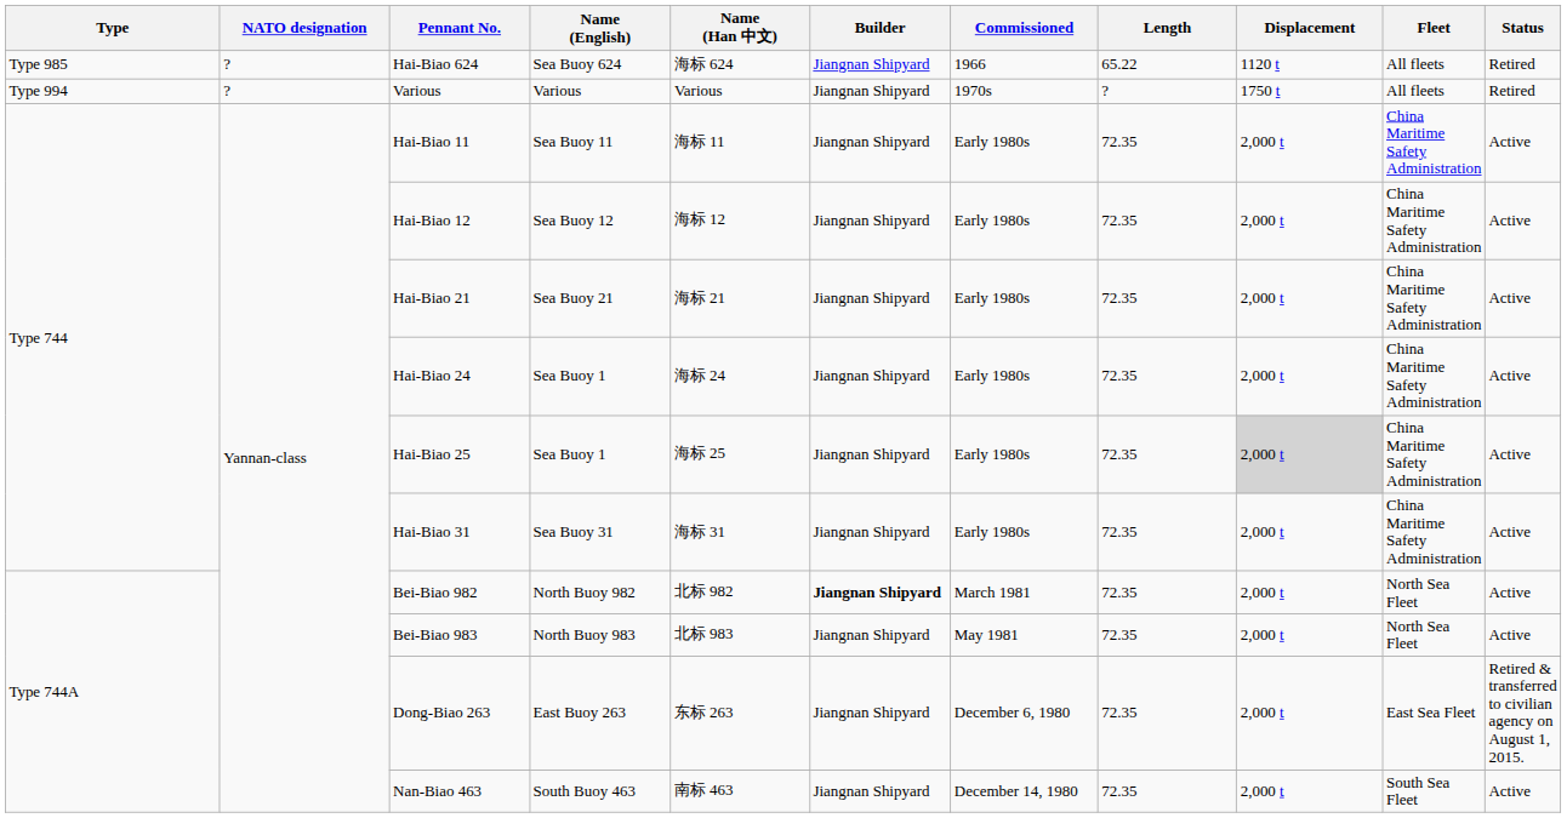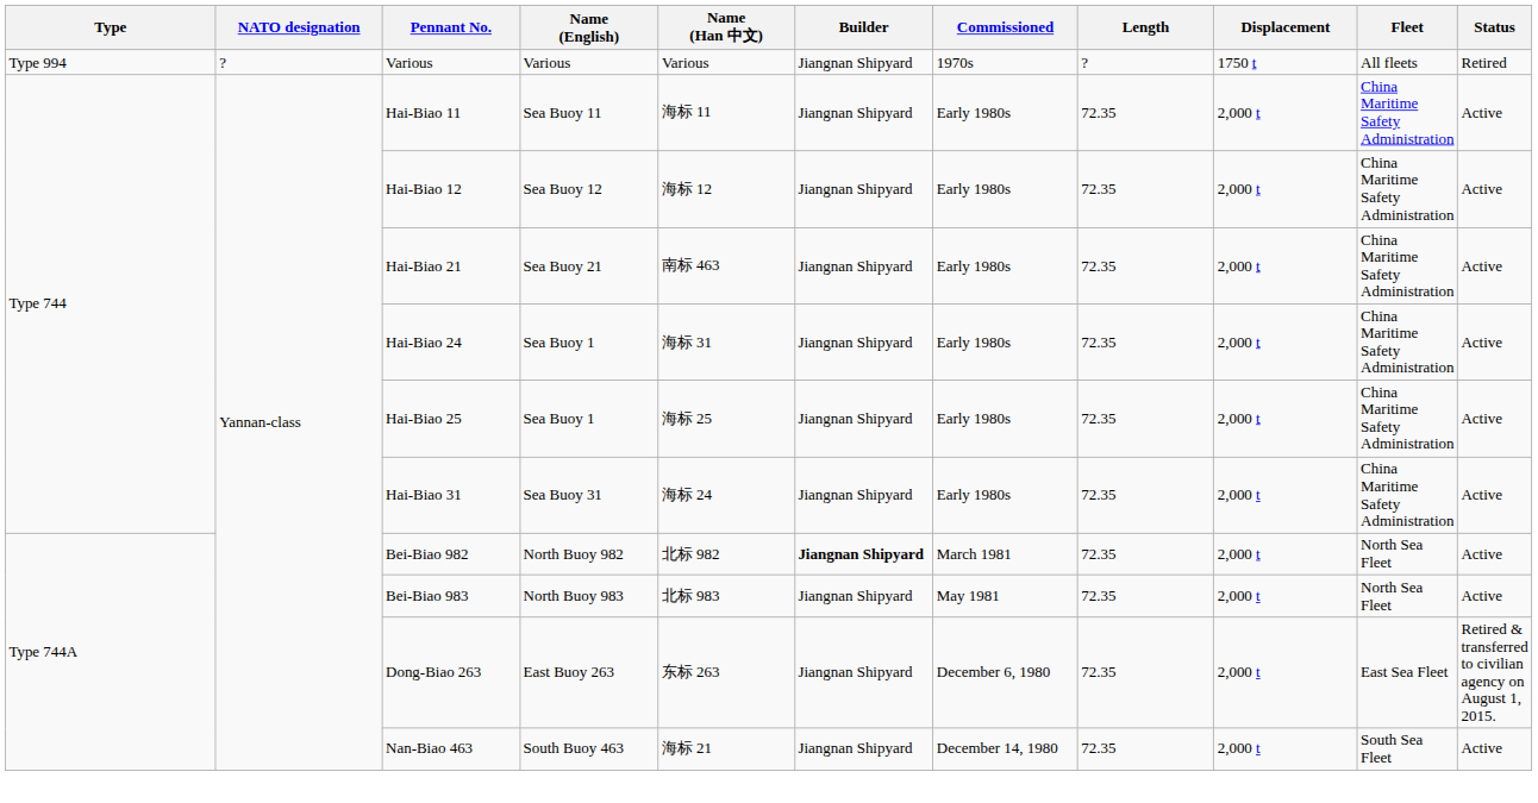- row: Type 985 | ? | Hai-Biao 624 | Sea Buoy 624 | 海标 624 | Jiangnan Shipyard | 1966 | 65.22 | 1120 t | All fleets | Retired
Hai-Biao 21 | Name (Han 中文): 海标 21 -> 南标 463
Hai-Biao 24 | Name (Han 中文): 海标 24 -> 海标 31
Hai-Biao 25 | Displacement: lightgrey background -> no background
Hai-Biao 31 | Name (Han 中文): 海标 31 -> 海标 24
Nan-Biao 463 | Name (Han 中文): 南标 463 -> 海标 21
